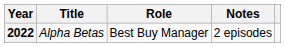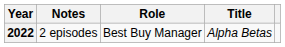columns swapped: Title <-> Notes
